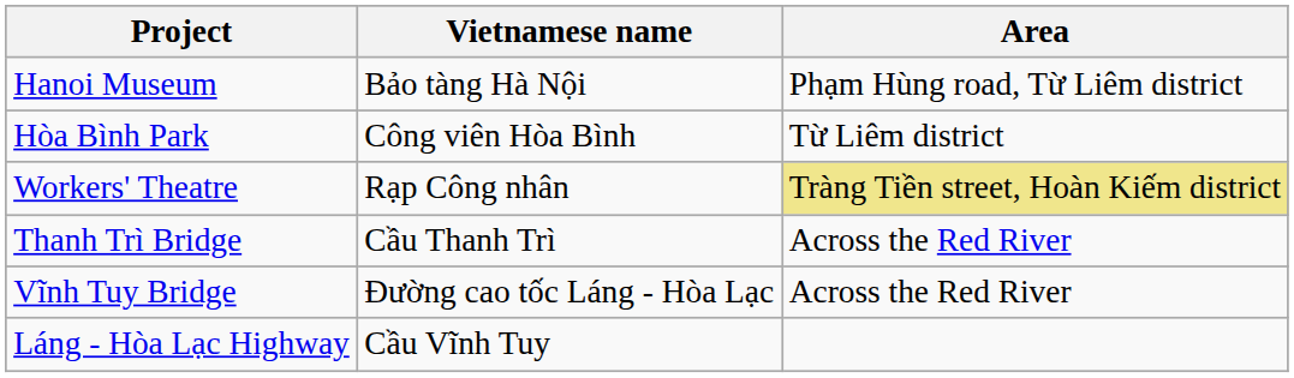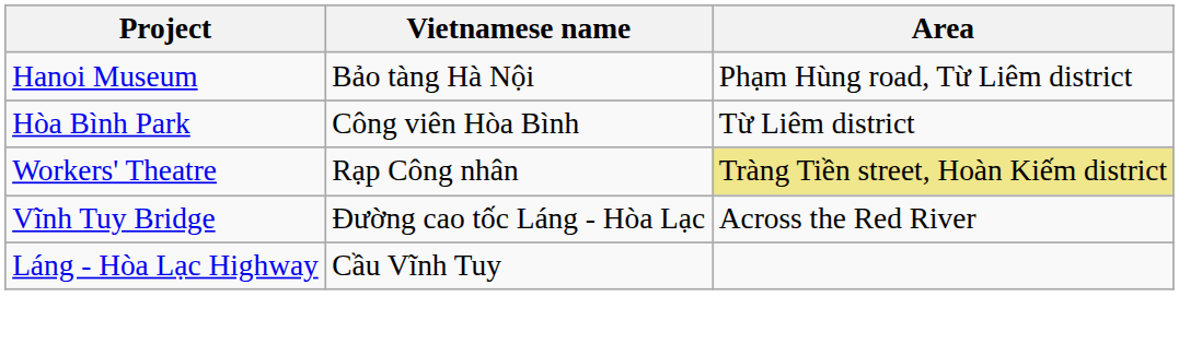- row: Thanh Trì Bridge | Cầu Thanh Trì | Across the Red River
